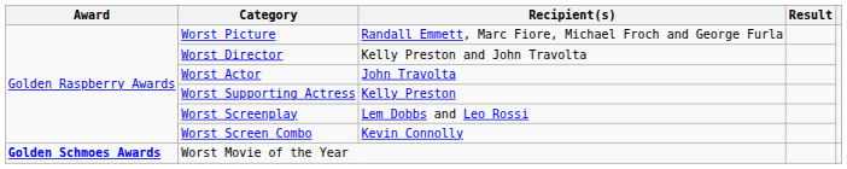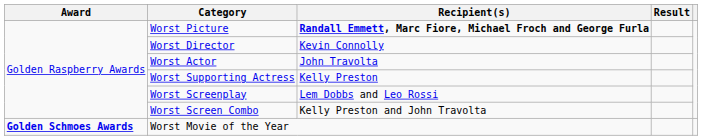Worst Picture | Recipient(s): normal -> bold
Worst Director | Recipient(s): Kelly Preston and John Travolta -> Kevin Connolly
Worst Screen Combo | Recipient(s): Kevin Connolly -> Kelly Preston and John Travolta
